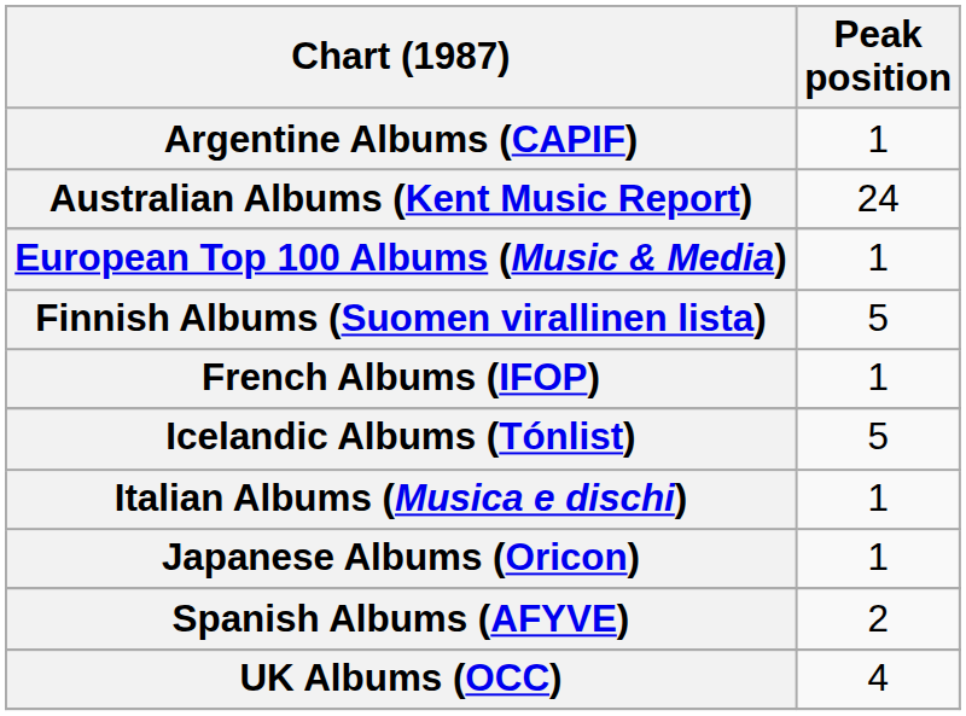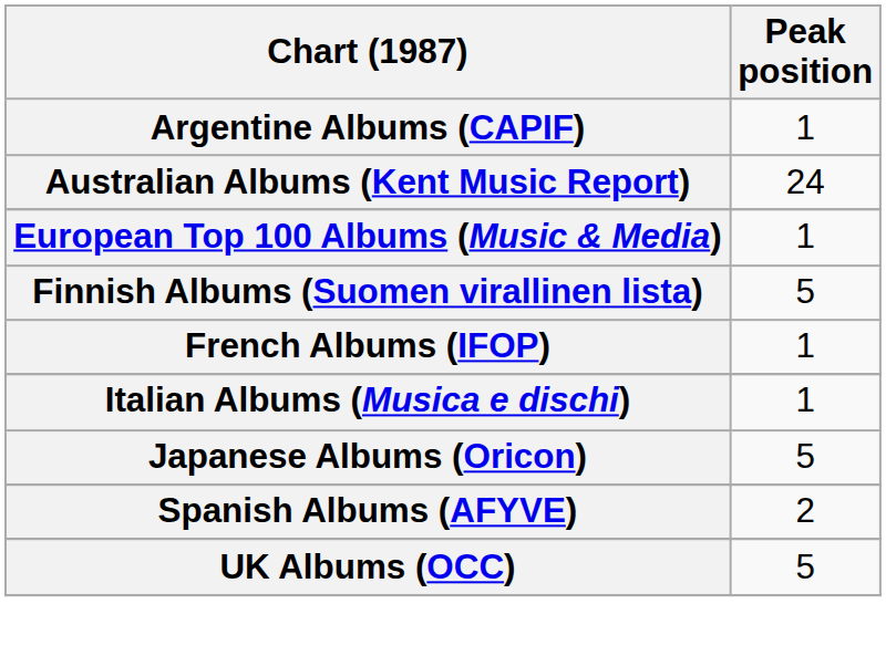- row: Icelandic Albums (Tónlist) | 5
Japanese Albums (Oricon) | Peak position: 1 -> 5
UK Albums (OCC) | Peak position: 4 -> 5
